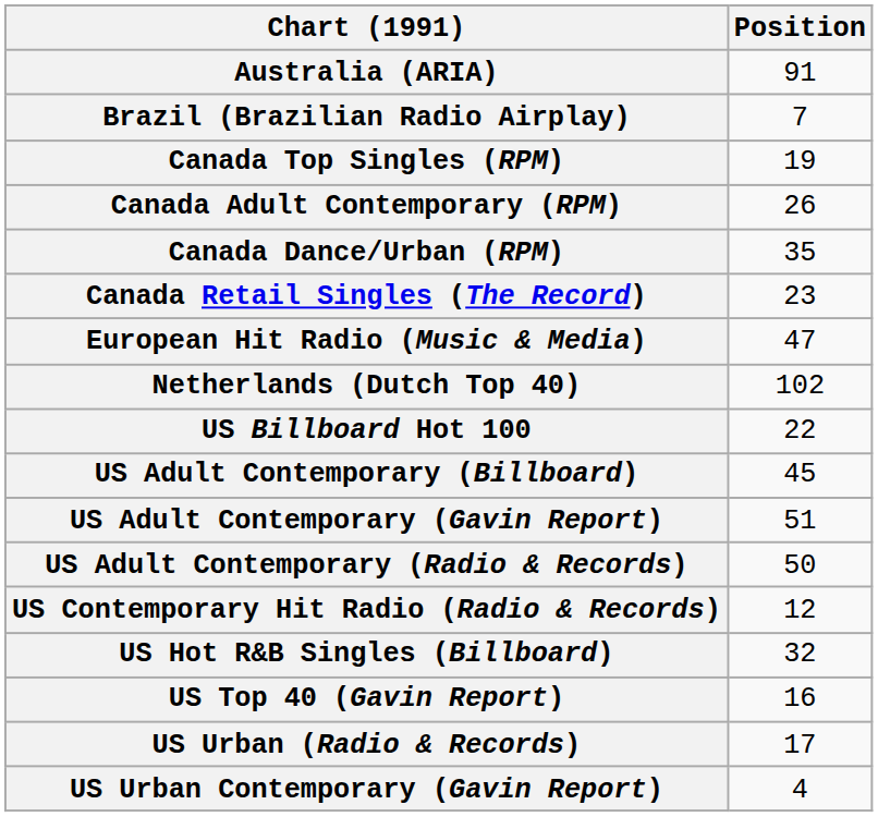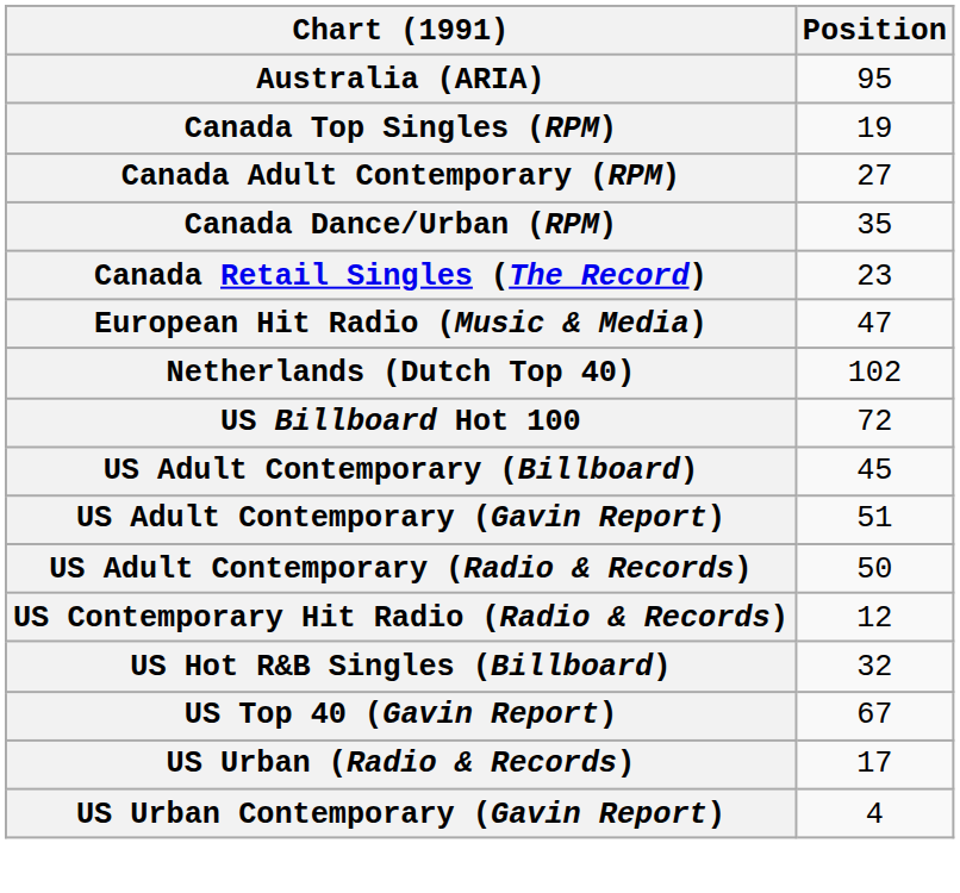Australia (ARIA) | Position: 91 -> 95
- row: Brazil (Brazilian Radio Airplay) | 7
Canada Adult Contemporary (RPM) | Position: 26 -> 27
US Billboard Hot 100 | Position: 22 -> 72
US Top 40 (Gavin Report) | Position: 16 -> 67
